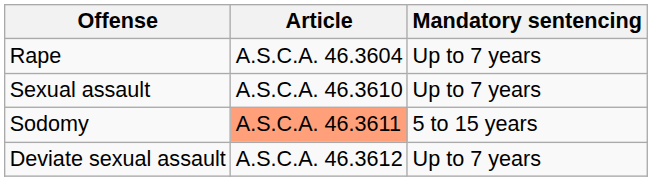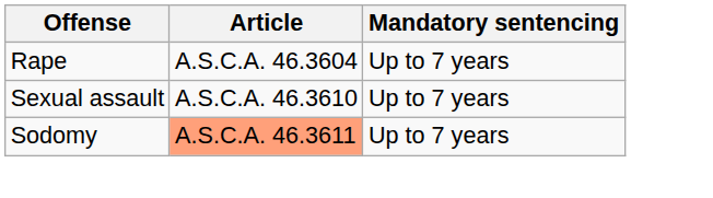Sodomy | Mandatory sentencing: 5 to 15 years -> Up to 7 years
- row: Deviate sexual assault | A.S.C.A. 46.3612 | Up to 7 years
